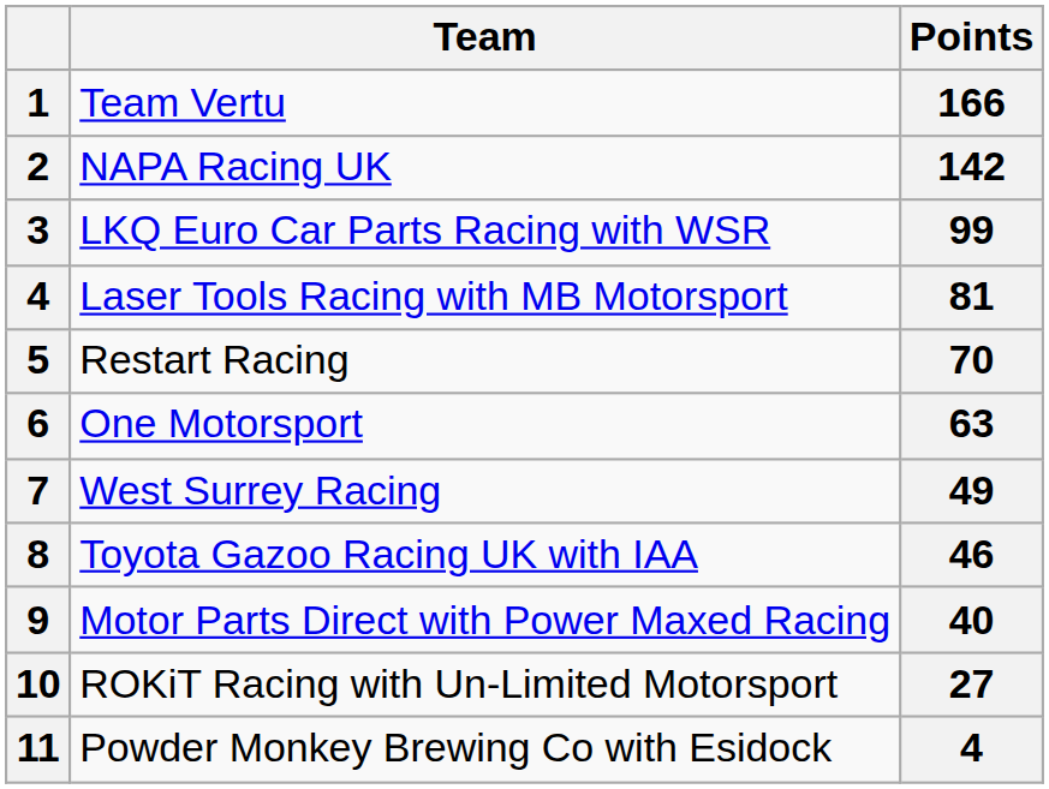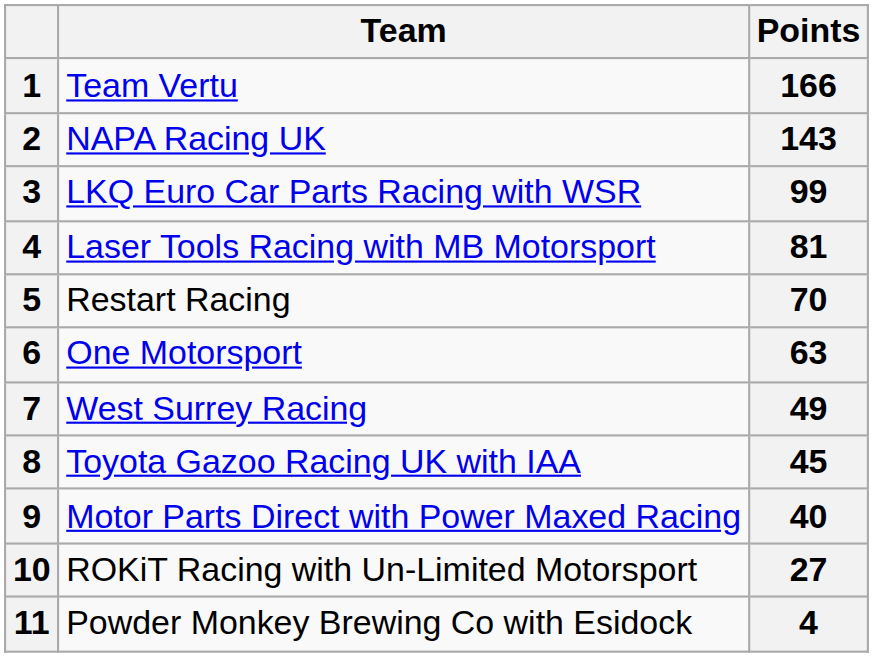NAPA Racing UK | Points: 142 -> 143
Toyota Gazoo Racing UK with IAA | Points: 46 -> 45
